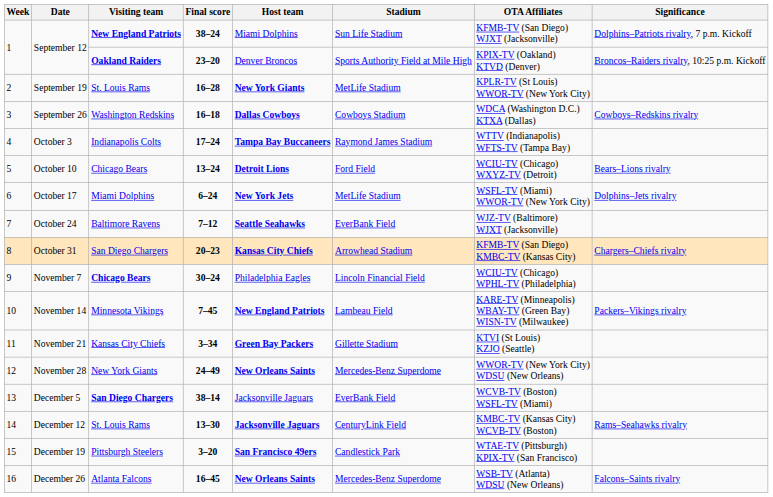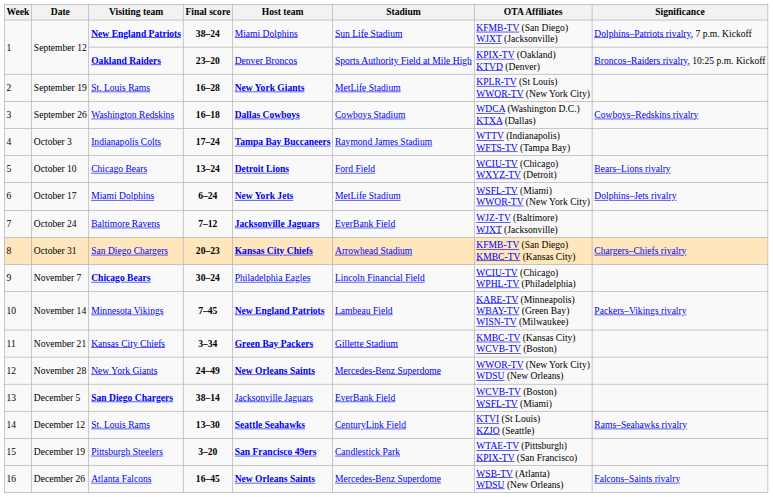October 24 | Host team: Seattle Seahawks -> Jacksonville Jaguars
November 21 | OTA Affiliates: KTVI (St Louis) KZJO (Seattle) -> KMBC-TV (Kansas City) WCVB-TV (Boston)
December 12 | Host team: Jacksonville Jaguars -> Seattle Seahawks
December 12 | OTA Affiliates: KMBC-TV (Kansas City) WCVB-TV (Boston) -> KTVI (St Louis) KZJO (Seattle)
